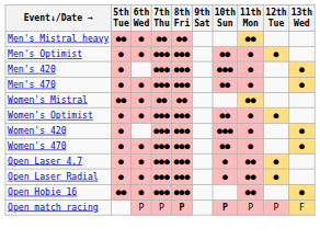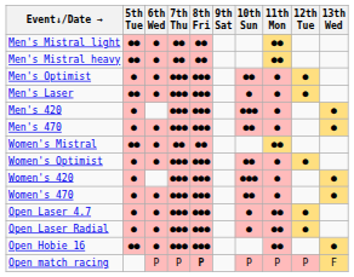+ row: Men's Mistral light | ●● | ● | ●● | ●● | ●●
+ row: Men's Laser | ●● | ● | ●●● | ●●● | ● | ● | ●
Open match racing | 10th Sun: bold -> normal
